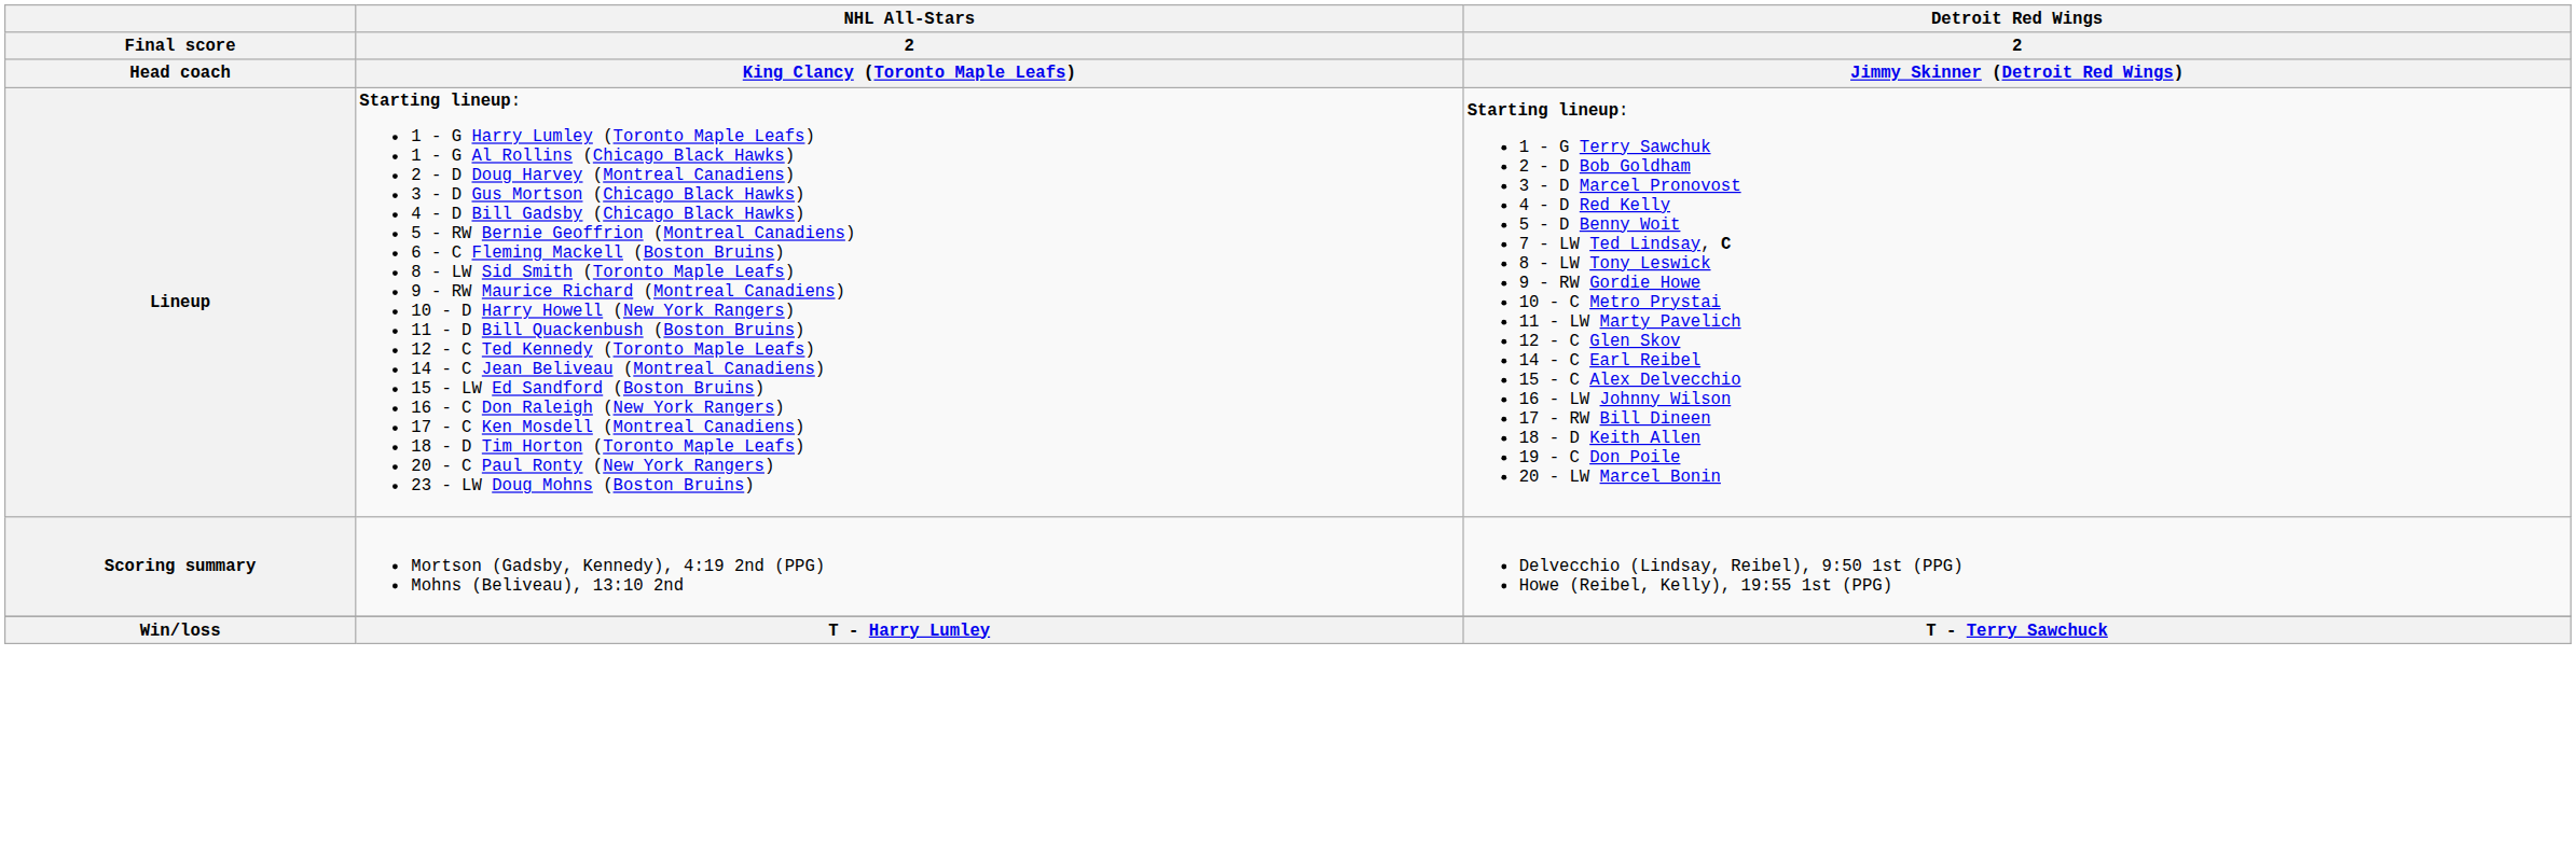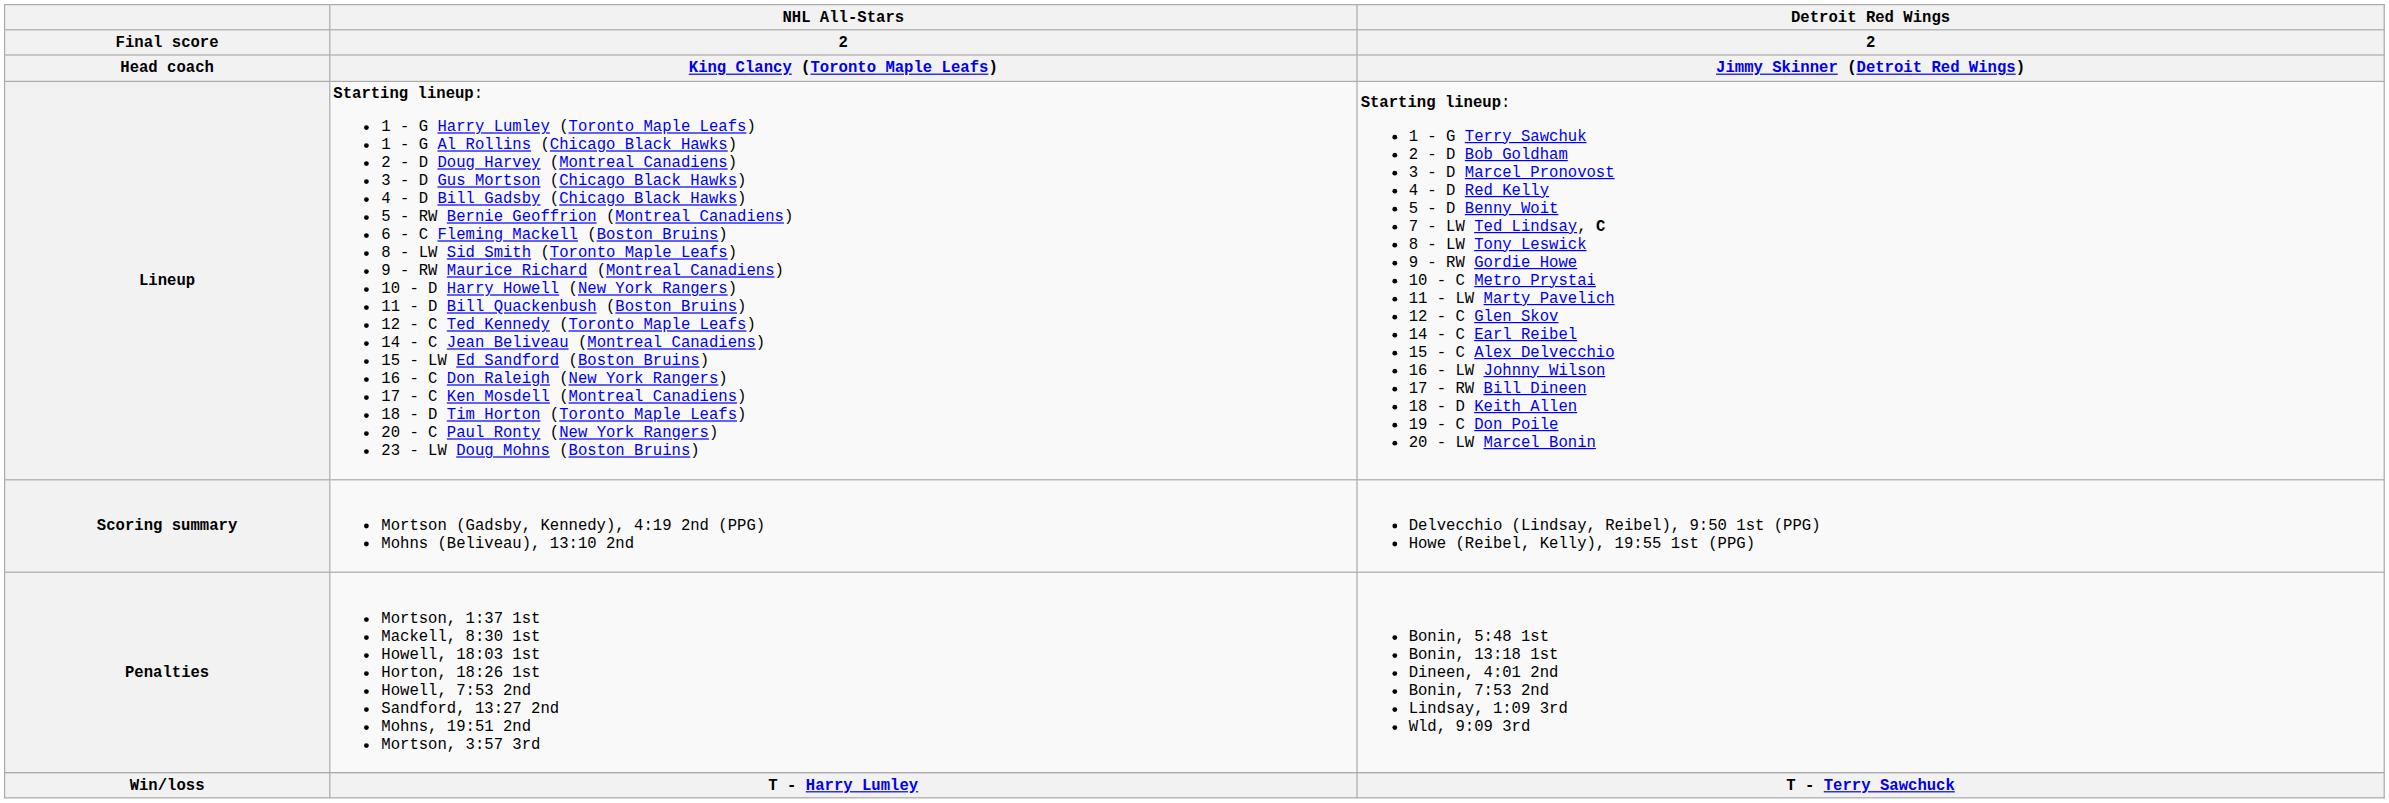+ row: Penalties | Mortson, 1:37 1st Mackell, 8:30 1st Howell, 18:03 1st Horton, 18:26 1st Howell, 7:53 2nd Sandford, 13:27 2nd Mohns, 19:51 2nd Mortson, 3:57 3rd | Bonin, 5:48 1st Bonin, 13:18 1st Dineen, 4:01 2nd Bonin, 7:53 2nd Lindsay, 1:09 3rd Wld, 9:09 3rd
